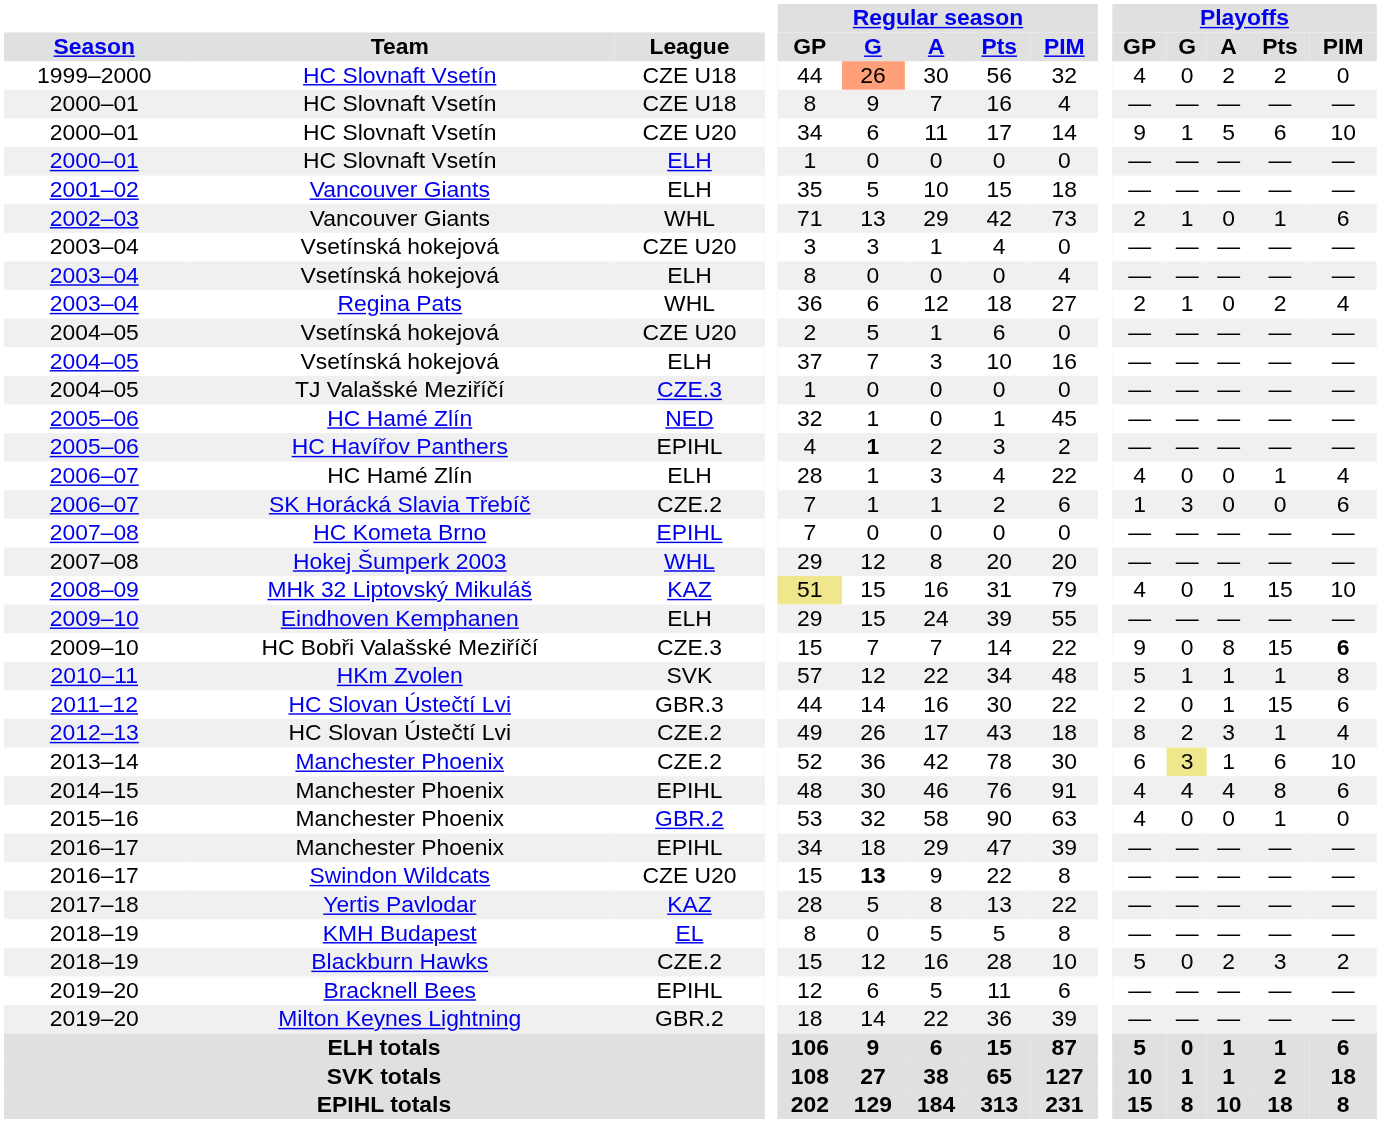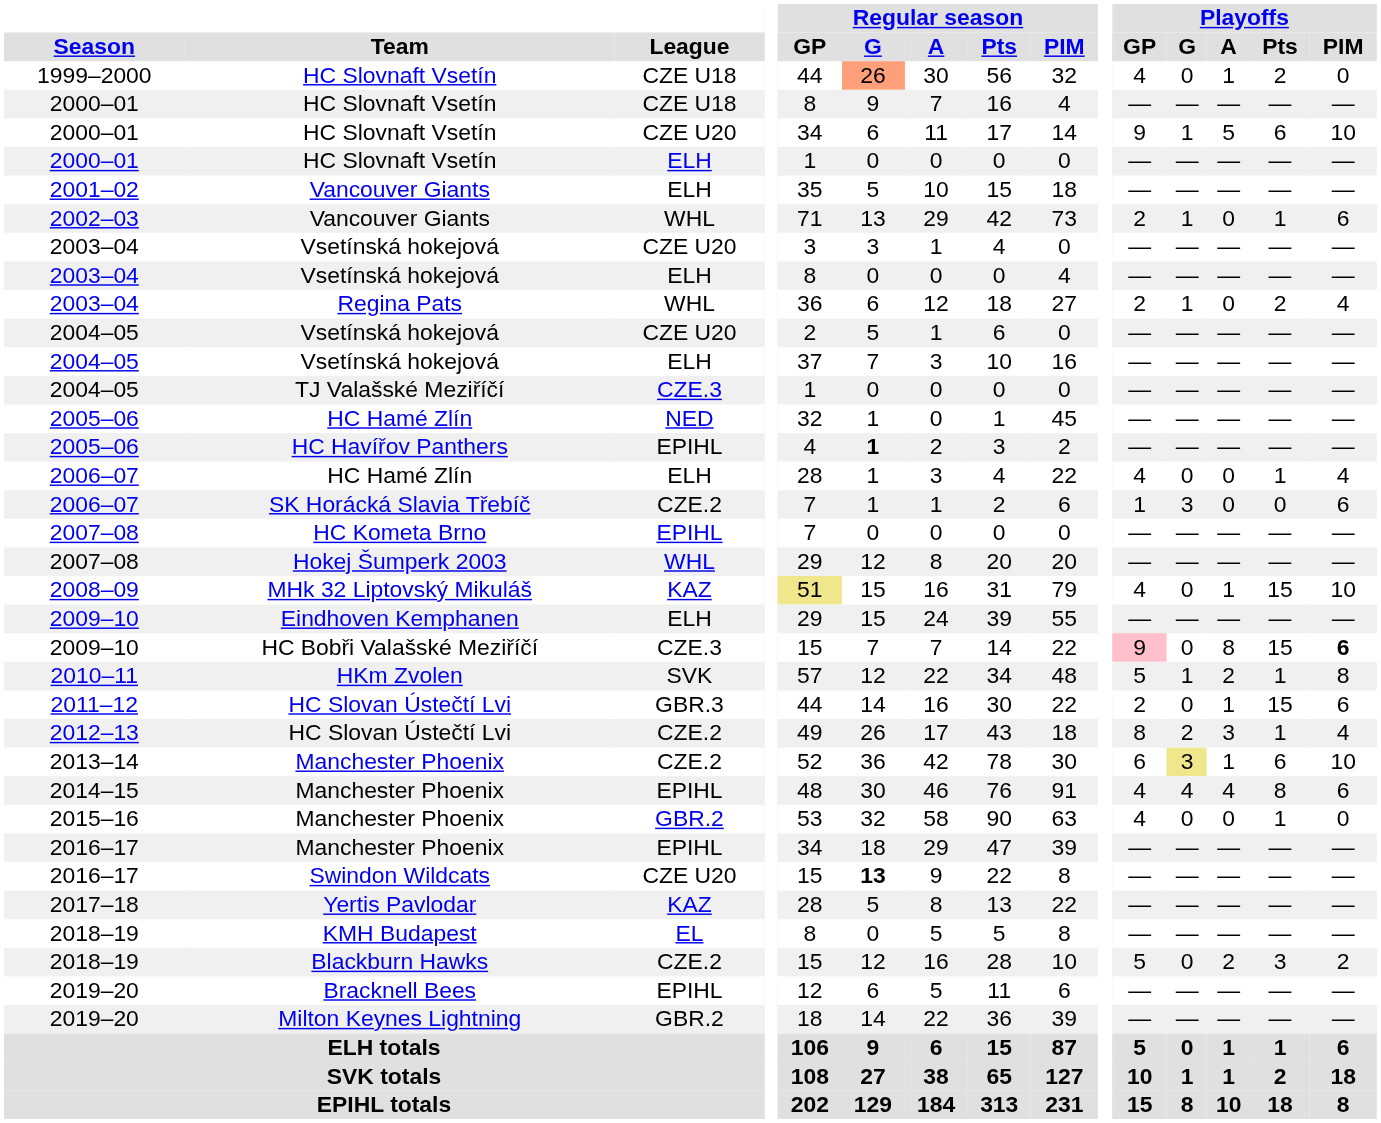1999–2000 / HC Slovnaft Vsetín | Playoffs / A: 2 -> 1
HC Bobři Valašské Meziříčí | Playoffs / GP: no background -> pink background
HKm Zvolen | Playoffs / A: 1 -> 2
